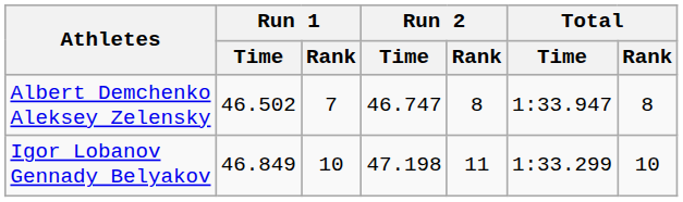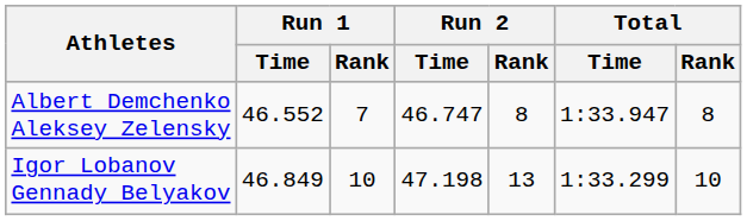Albert Demchenko Aleksey Zelensky | Run 1 / Time: 46.502 -> 46.552
Igor Lobanov Gennady Belyakov | Run 2 / Rank: 11 -> 13
